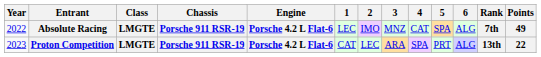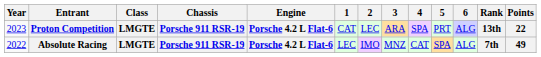rows swapped: Absolute Racing <-> Proton Competition
